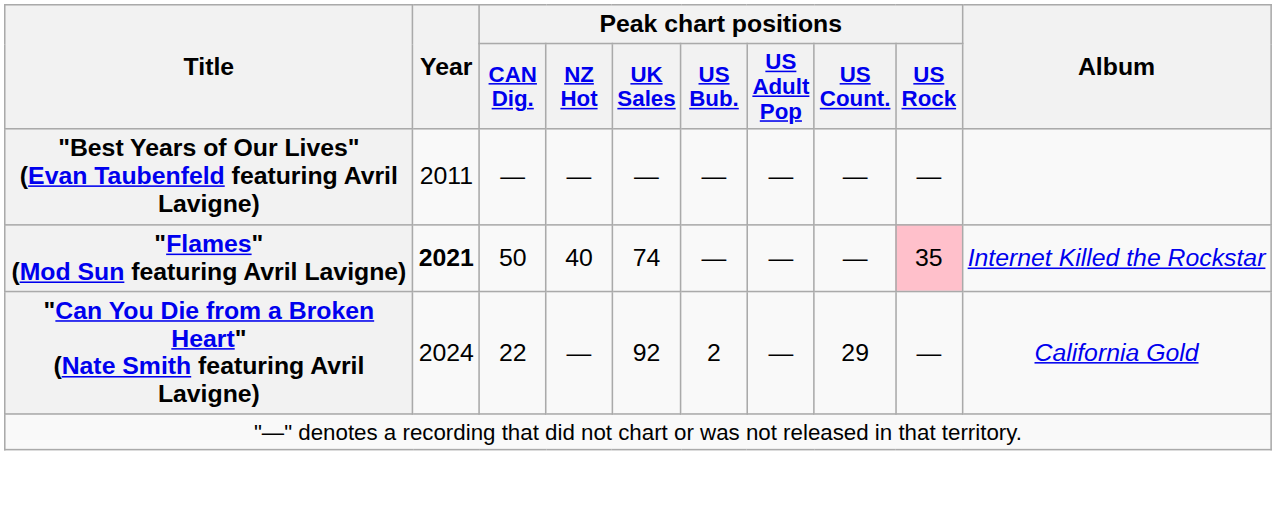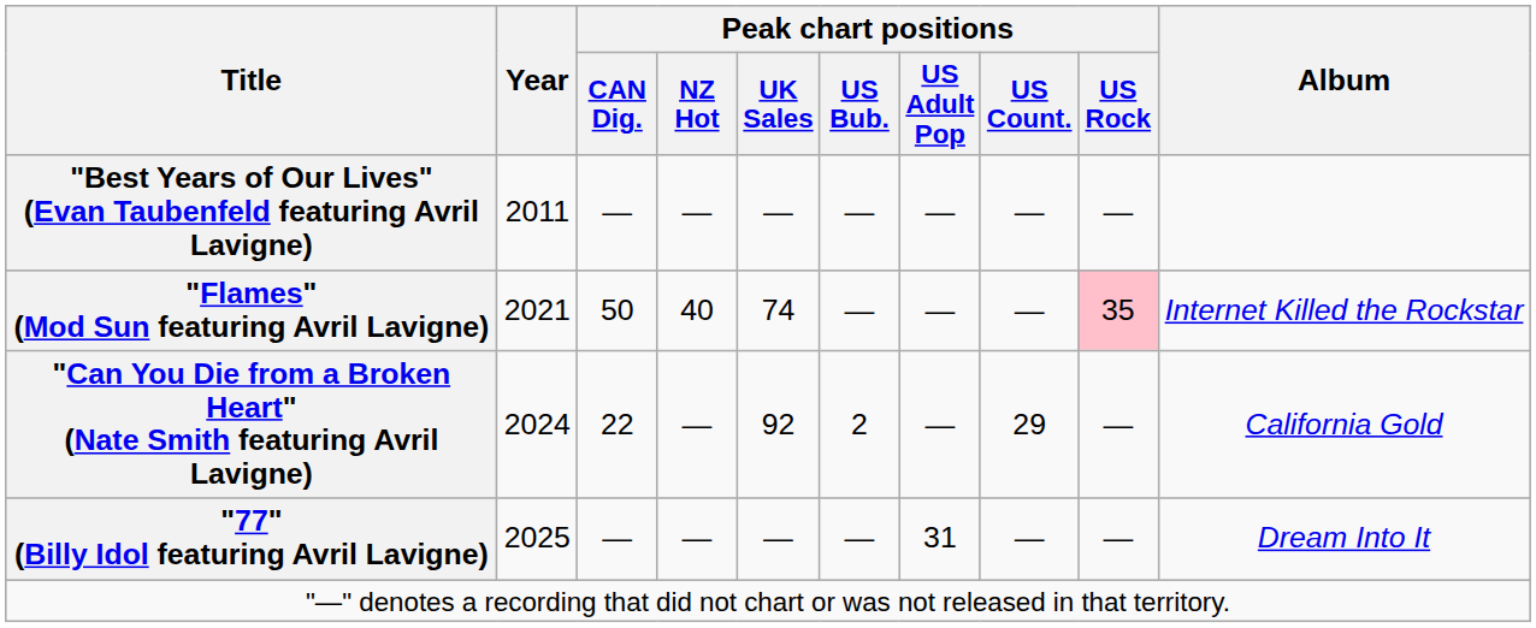"Flames" (Mod Sun featuring Avril Lavigne) | Year: bold -> normal
+ row: "77" (Billy Idol featuring Avril Lavigne) | 2025 | — | — | — | — | 31 | — | — | Dream Into It
